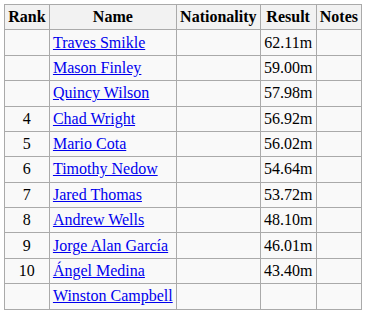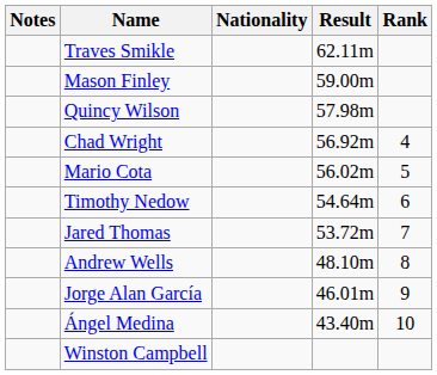columns swapped: Rank <-> Notes
